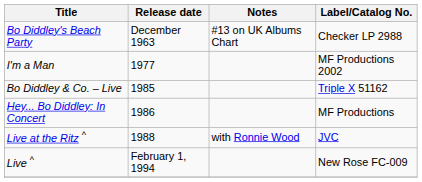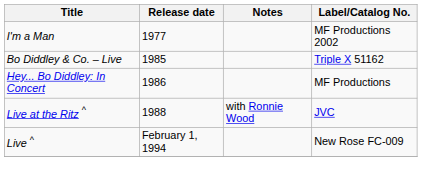- row: Bo Diddley's Beach Party | December 1963 | #13 on UK Albums Chart | Checker LP 2988
